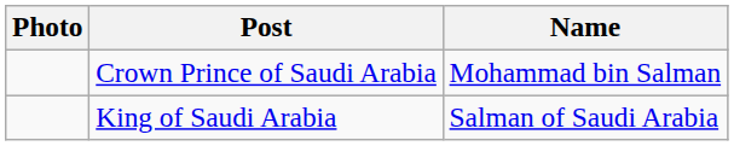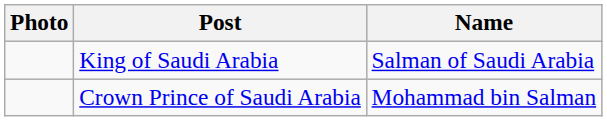rows swapped: King of Saudi Arabia <-> Crown Prince of Saudi Arabia
